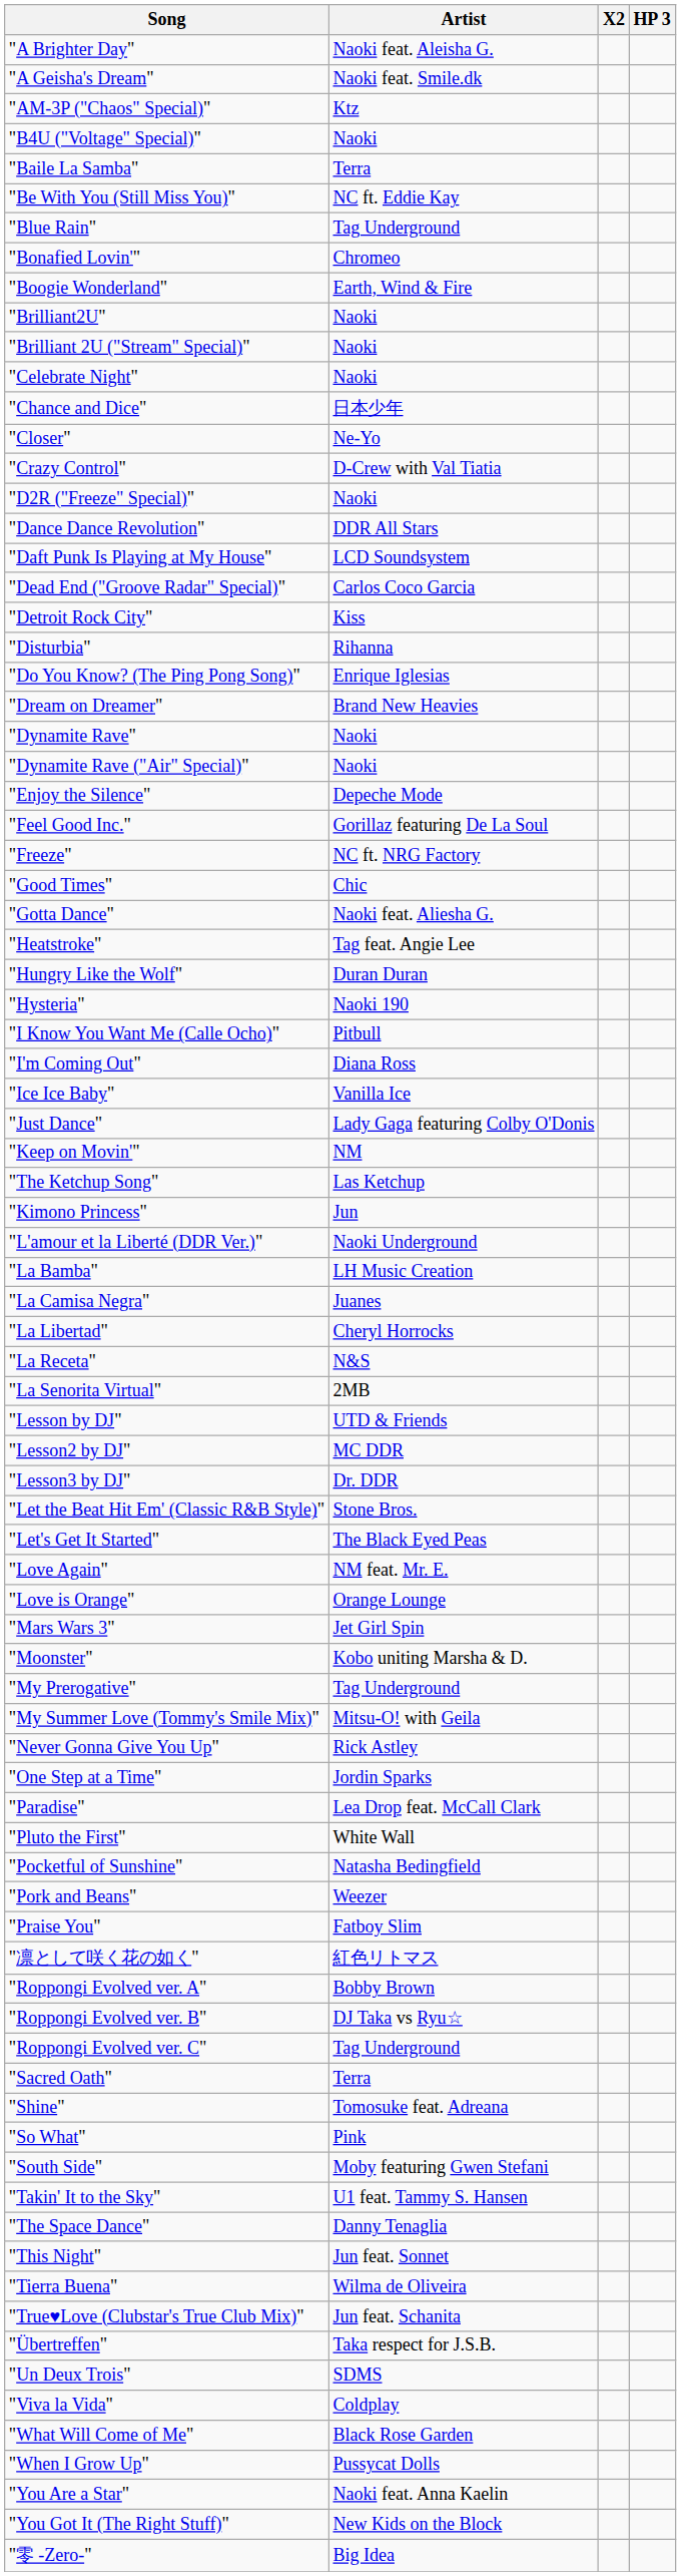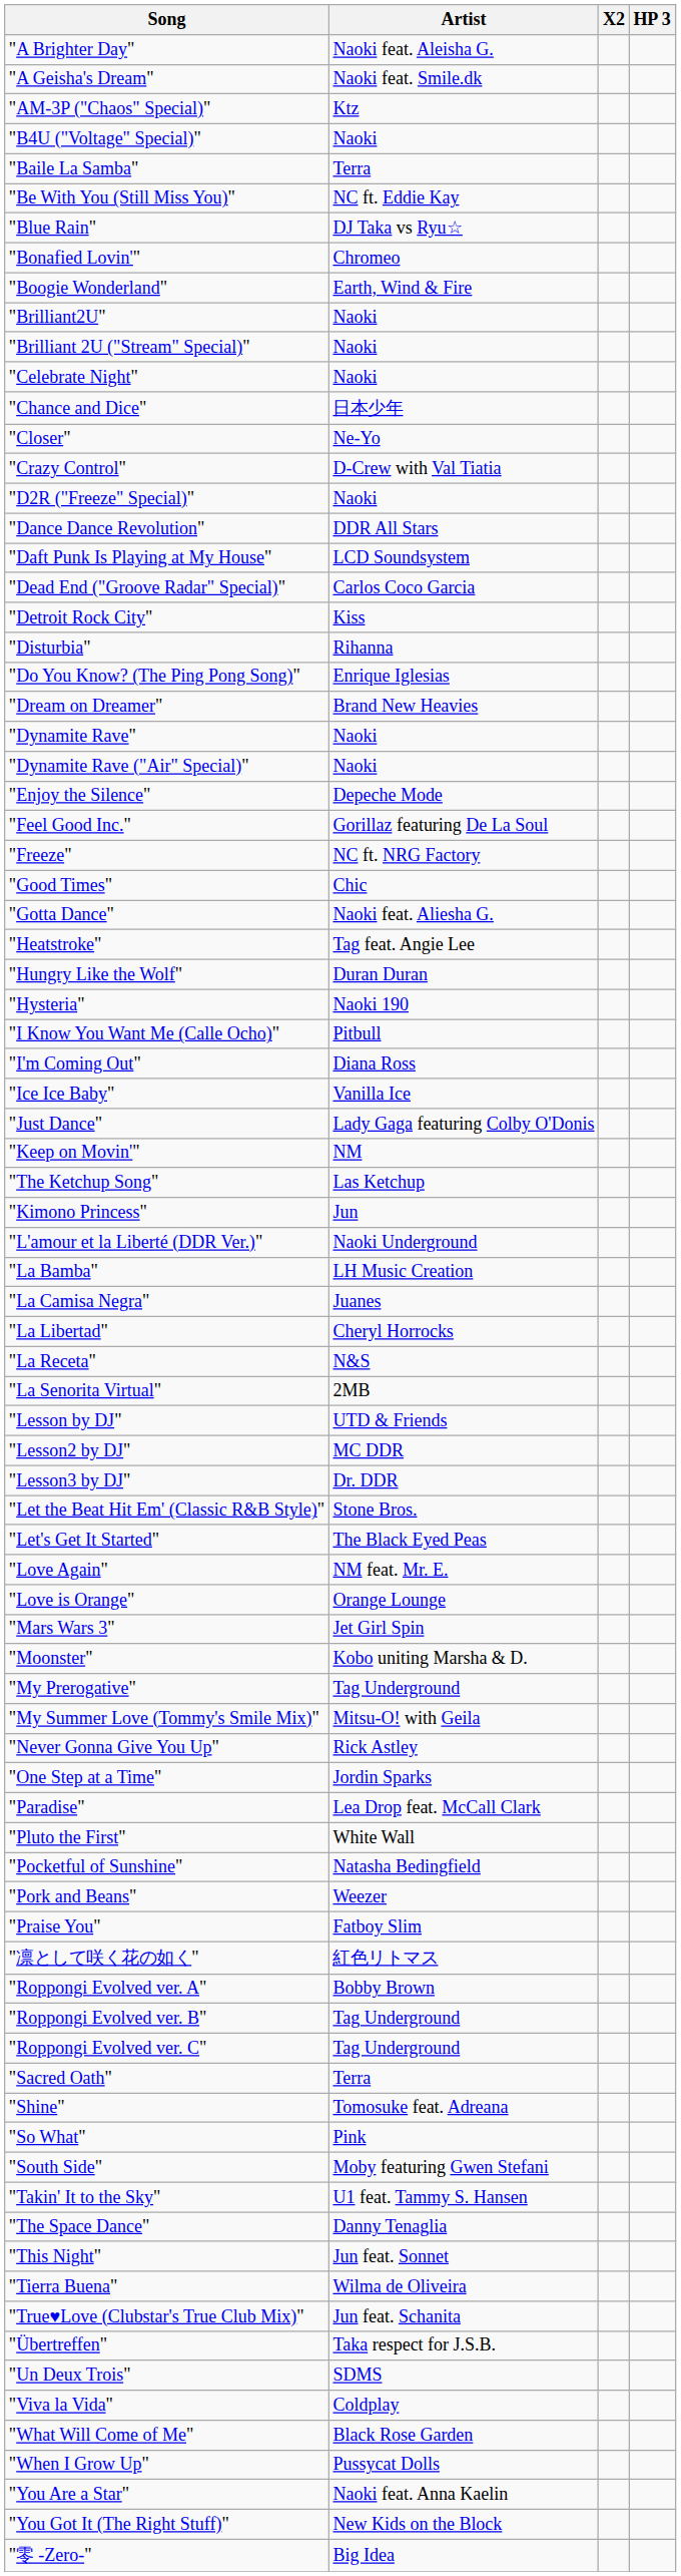"Blue Rain" | Artist: Tag Underground -> DJ Taka vs Ryu☆
"Roppongi Evolved ver. B" | Artist: DJ Taka vs Ryu☆ -> Tag Underground
